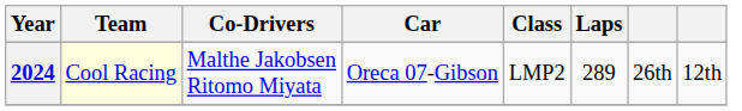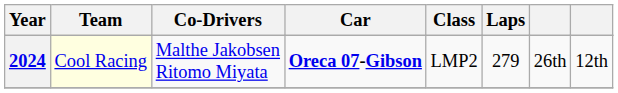2024 | Car: normal -> bold
2024 | Laps: 289 -> 279
